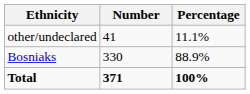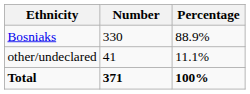rows swapped: Bosniaks <-> other/undeclared
